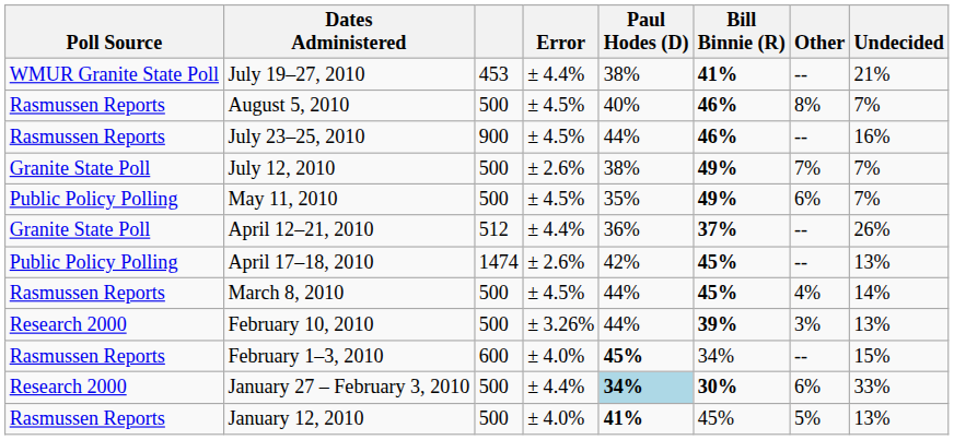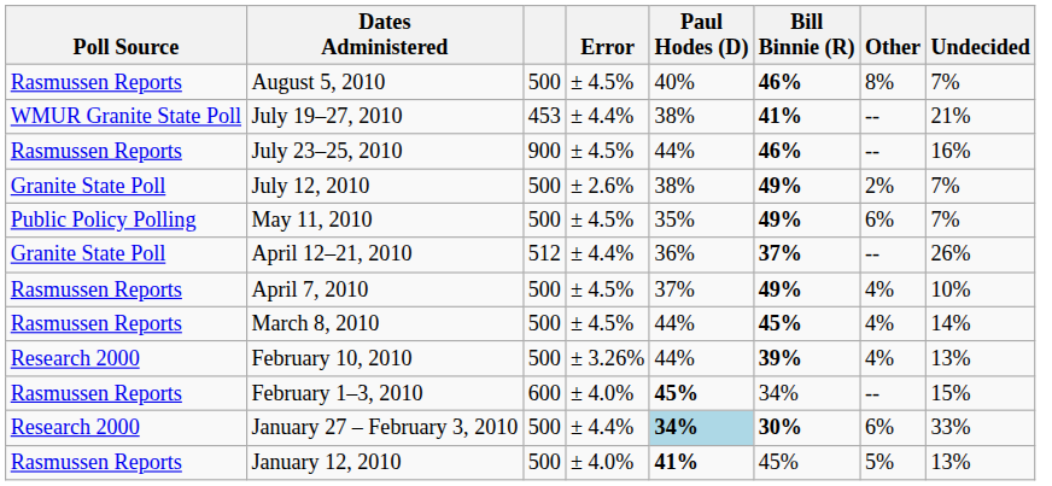rows swapped: August 5, 2010 <-> July 19–27, 2010
July 12, 2010 | Other: 7% -> 2%
- row: Public Policy Polling | April 17–18, 2010 | 1474 | ± 2.6% | 42% | 45% | -- | 13%
+ row: Rasmussen Reports | April 7, 2010 | 500 | ± 4.5% | 37% | 49% | 4% | 10%
February 10, 2010 | Other: 3% -> 4%
